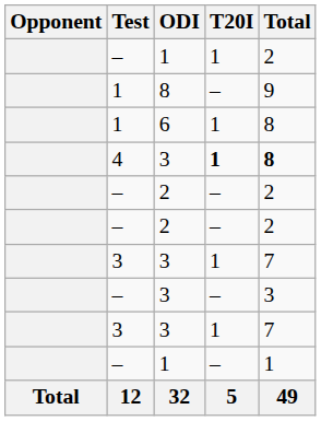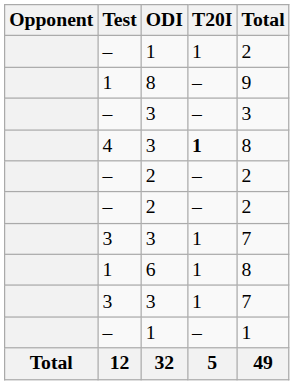rows swapped: – / 3 <-> 6
4 / 3 | Total: bold -> normal
